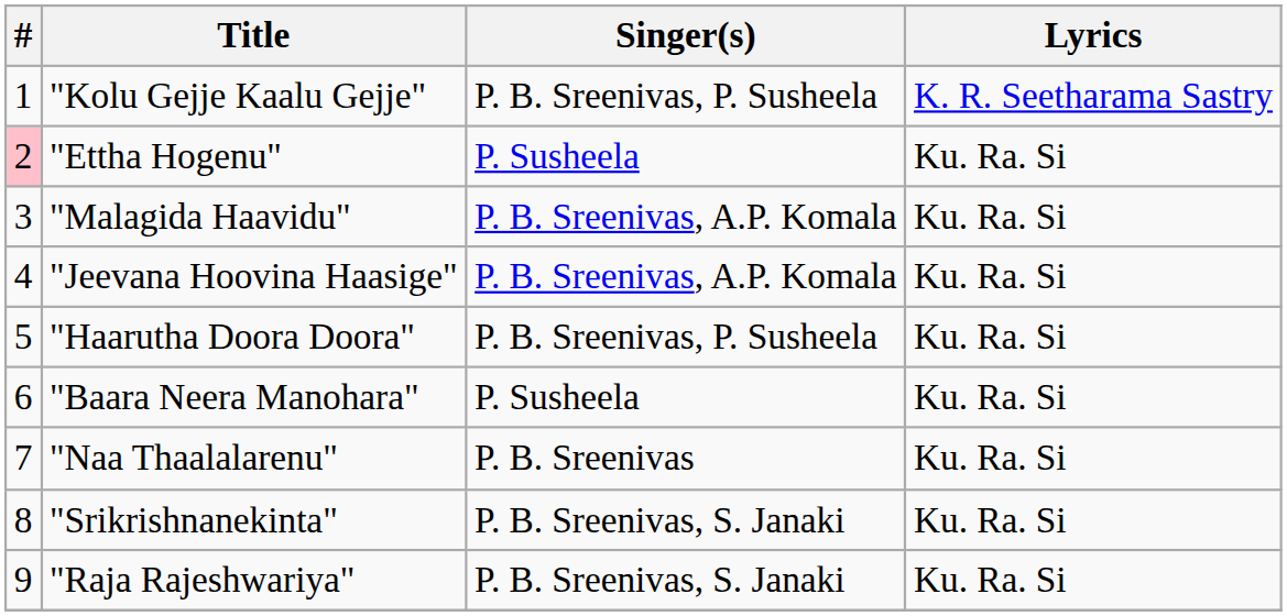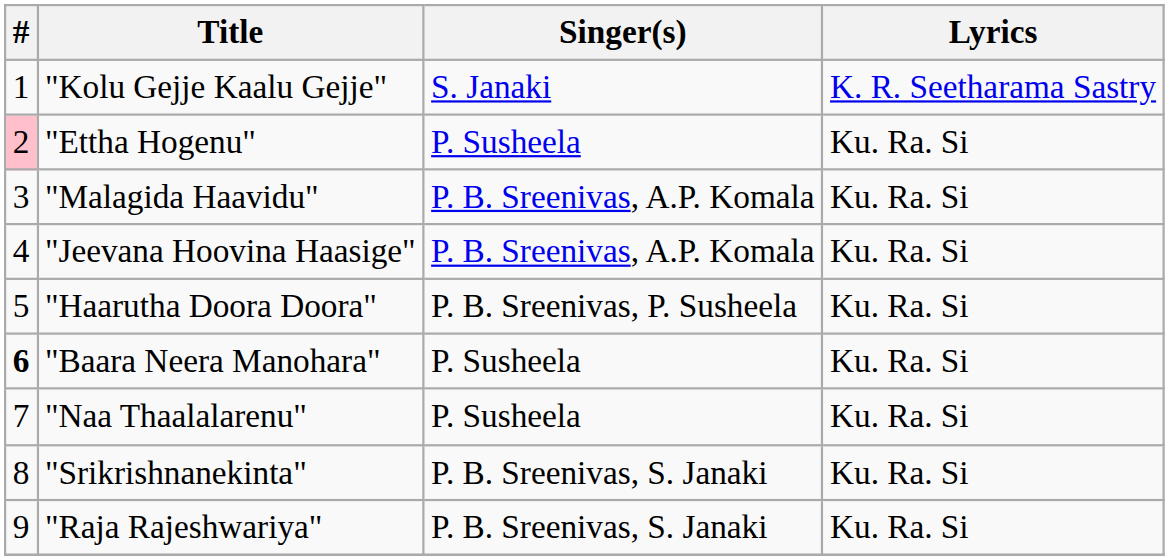"Kolu Gejje Kaalu Gejje" | Singer(s): P. B. Sreenivas, P. Susheela -> S. Janaki
"Baara Neera Manohara" | #: normal -> bold
"Naa Thaalalarenu" | Singer(s): P. B. Sreenivas -> P. Susheela
